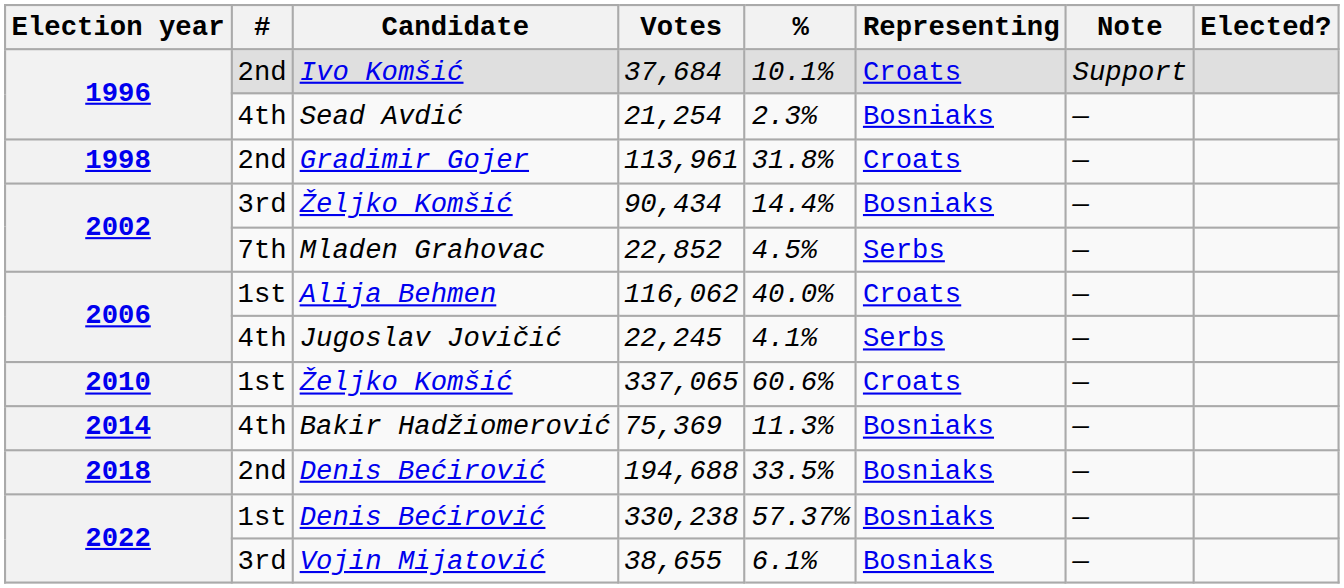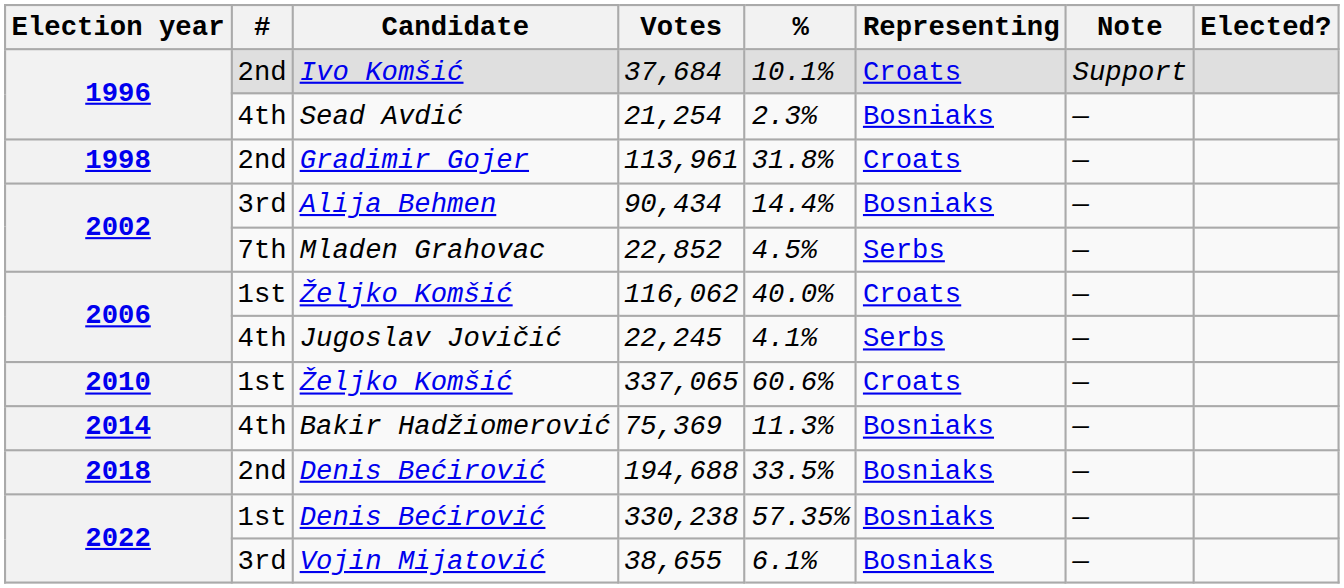90,434 | Candidate: Željko Komšić -> Alija Behmen
116,062 | Candidate: Alija Behmen -> Željko Komšić
330,238 | %: 57.37% -> 57.35%
